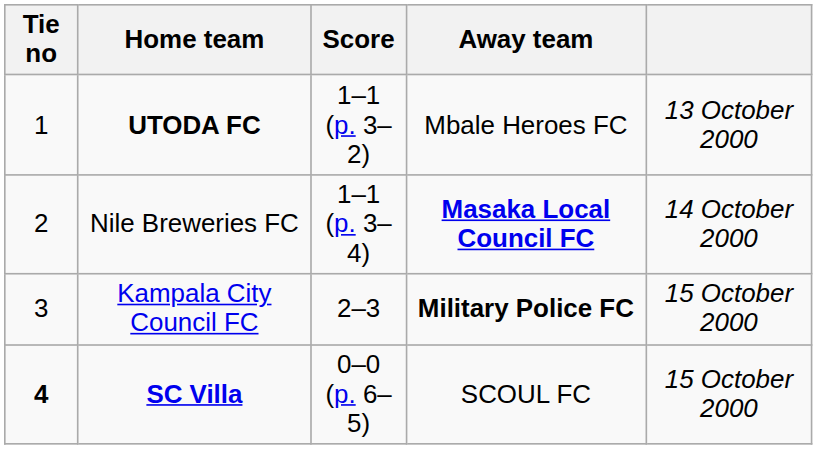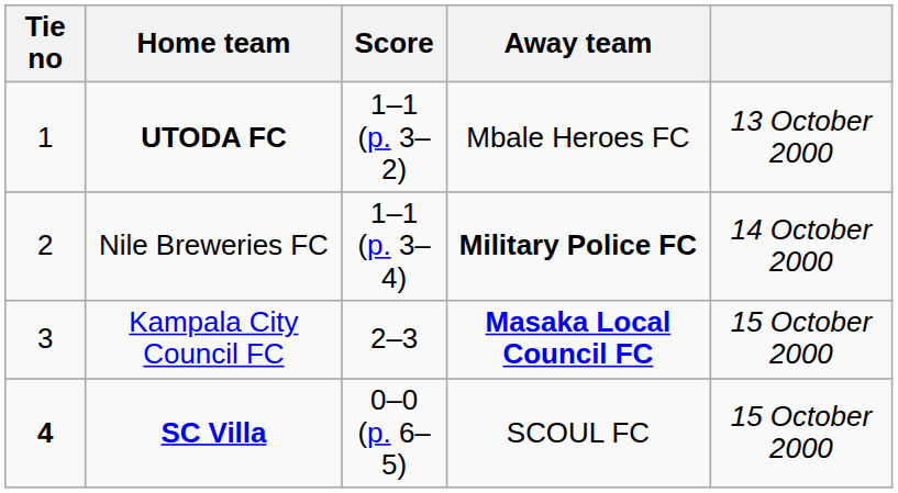Nile Breweries FC | Away team: Masaka Local Council FC -> Military Police FC
Kampala City Council FC | Away team: Military Police FC -> Masaka Local Council FC
